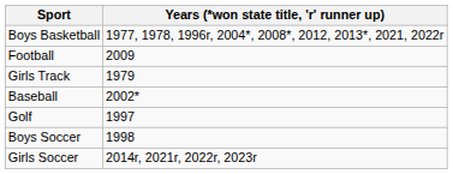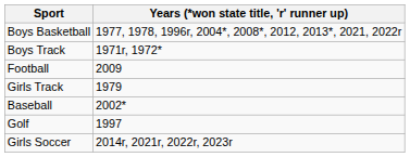+ row: Boys Track | 1971r, 1972*
- row: Boys Soccer | 1998
